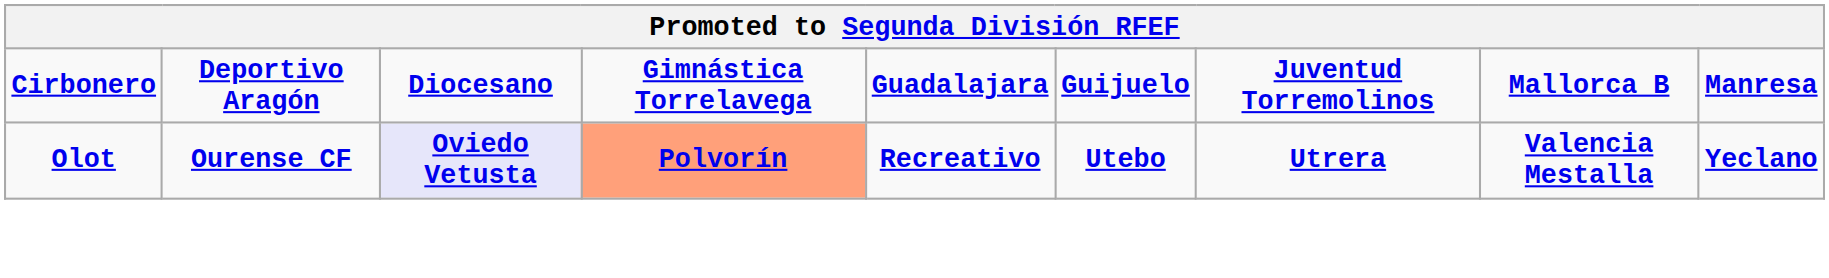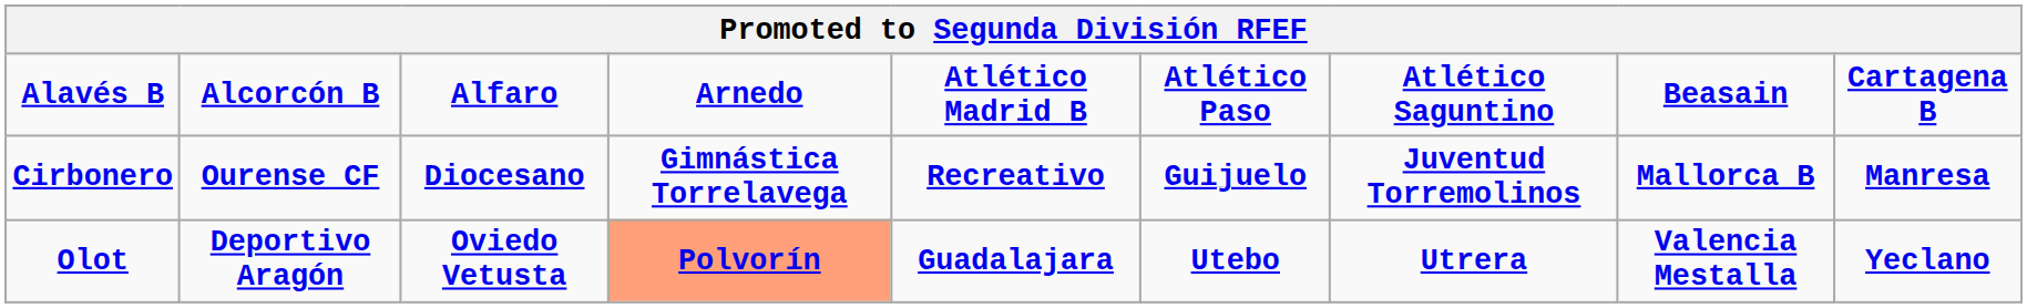+ row: Alavés B | Alcorcón B | Alfaro | Arnedo | Atlético Madrid B | Atlético Paso | Atlético Saguntino | Beasain | Cartagena B
Cirbonero | column 2: Deportivo Aragón -> Ourense CF
Cirbonero | column 5: Guadalajara -> Recreativo
Olot | column 2: Ourense CF -> Deportivo Aragón
Olot | column 3: lavender background -> no background
Olot | column 5: Recreativo -> Guadalajara
